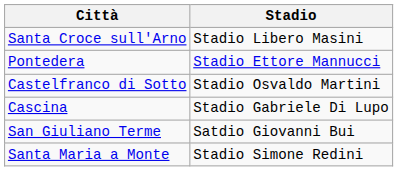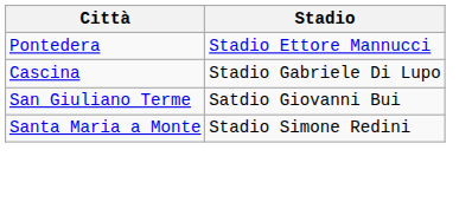- row: Santa Croce sull'Arno | Stadio Libero Masini
- row: Castelfranco di Sotto | Stadio Osvaldo Martini
